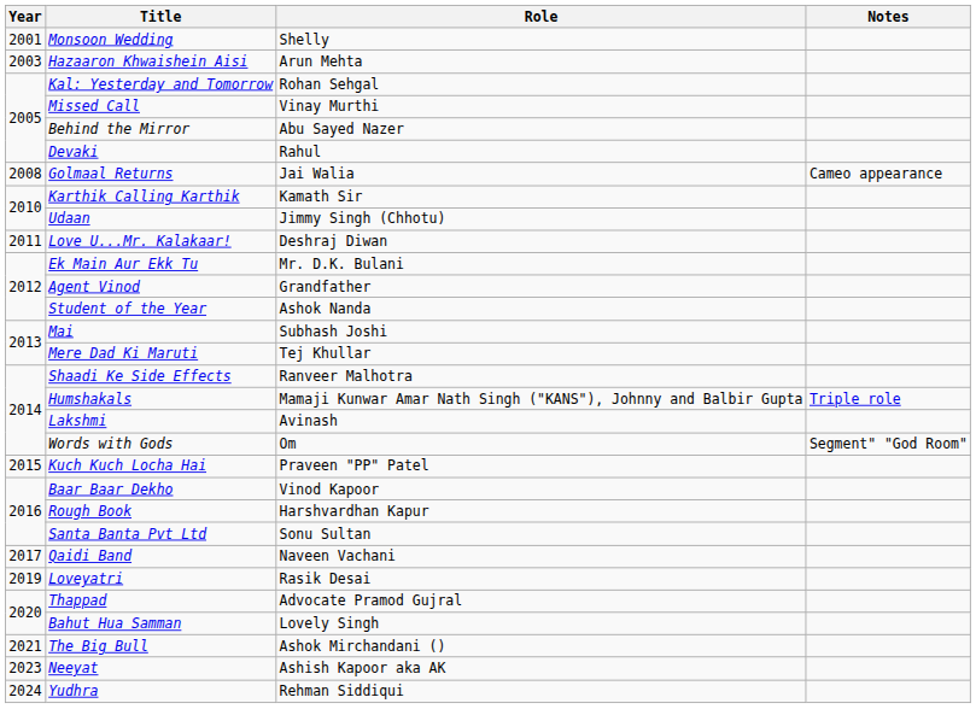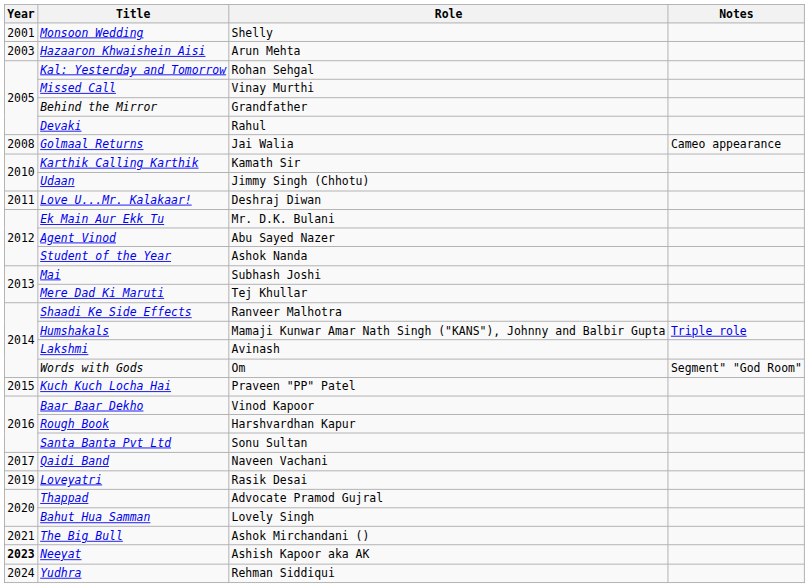Behind the Mirror | Role: Abu Sayed Nazer -> Grandfather
Agent Vinod | Role: Grandfather -> Abu Sayed Nazer
Neeyat | Year: normal -> bold
